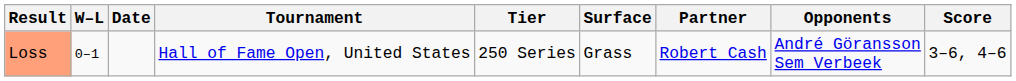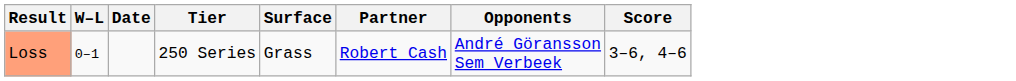- column: Tournament | Hall of Fame Open, United States
